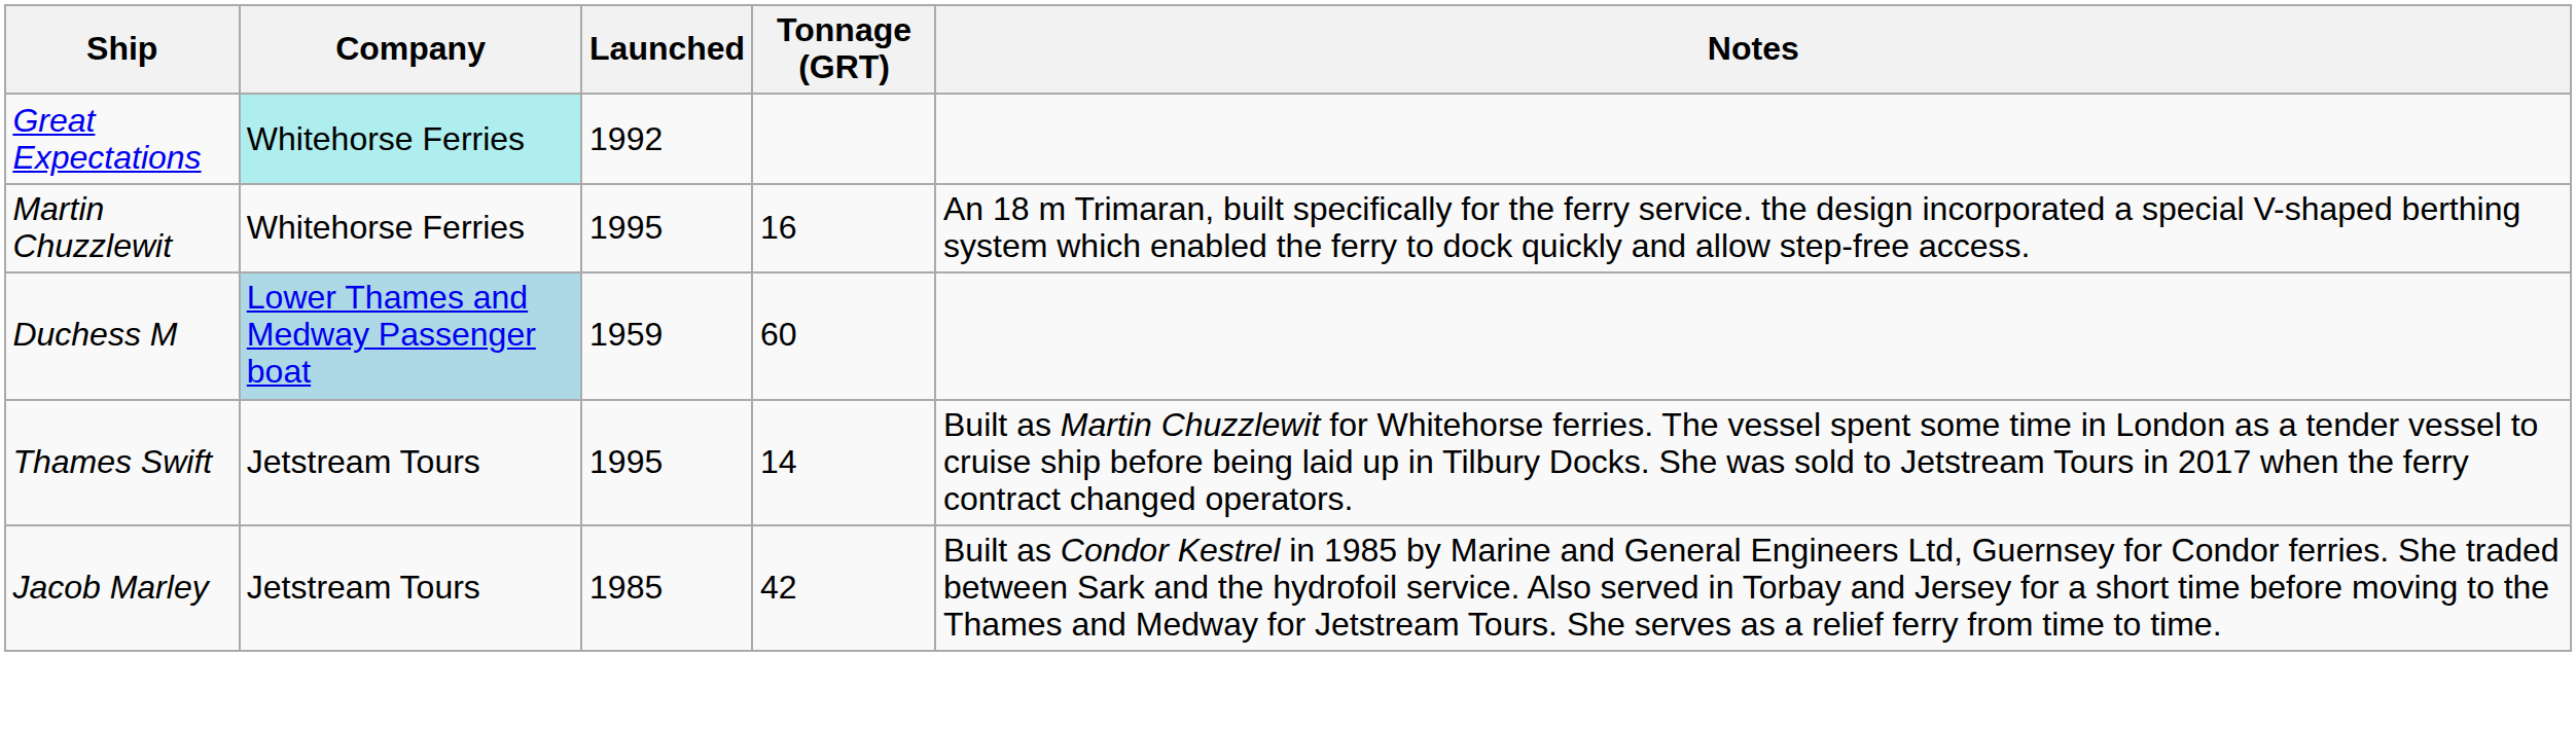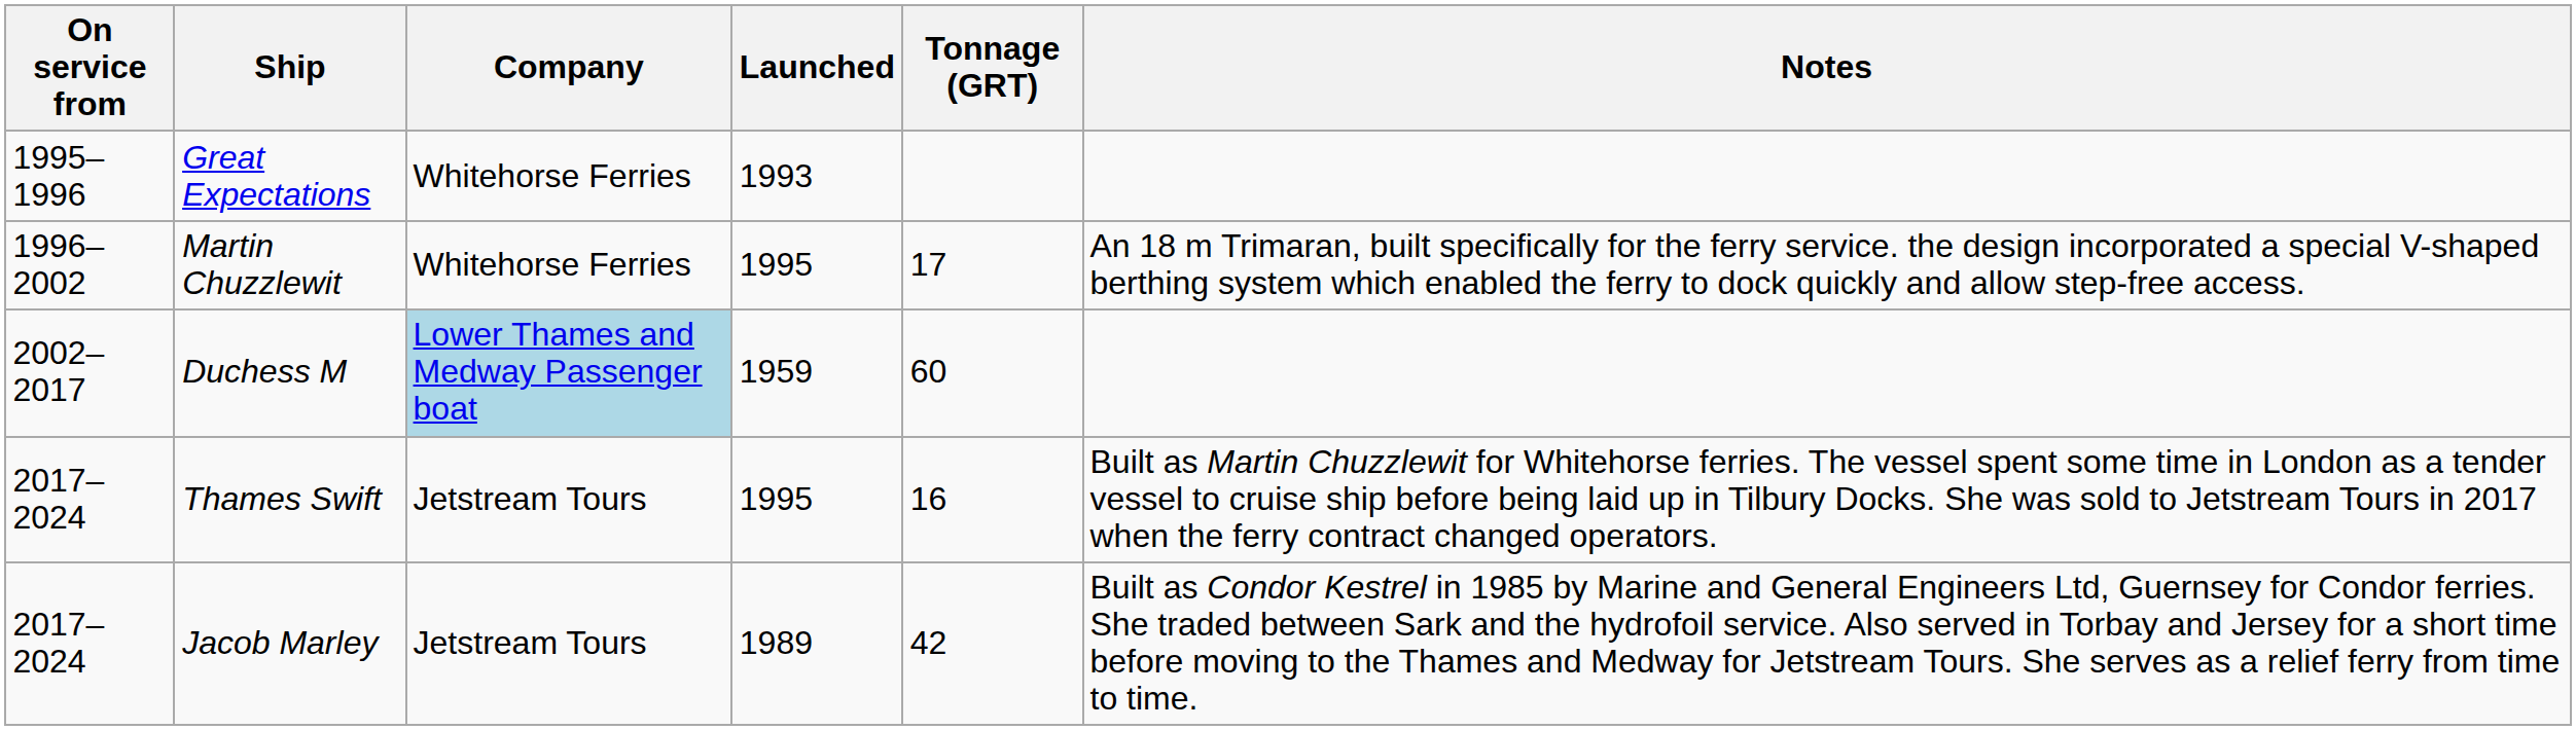+ column: On service from | 1995–1996 | 1996–2002 | 2002–2017 | 2017–2024 | 2017–2024
Great Expectations | Company: paleturquoise background -> no background
Great Expectations | Launched: 1992 -> 1993
Martin Chuzzlewit | Tonnage (GRT): 16 -> 17
Thames Swift | Tonnage (GRT): 14 -> 16
Jacob Marley | Launched: 1985 -> 1989
